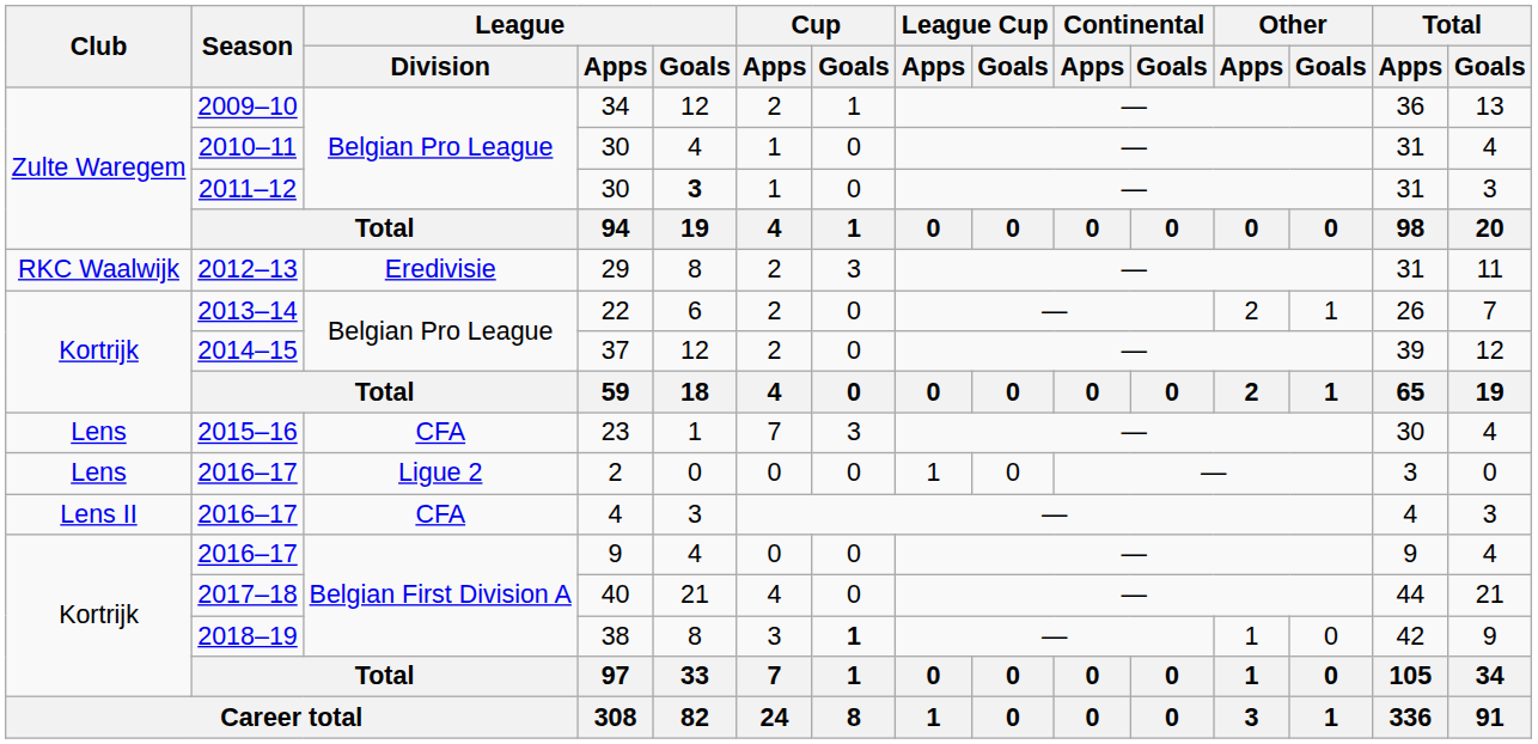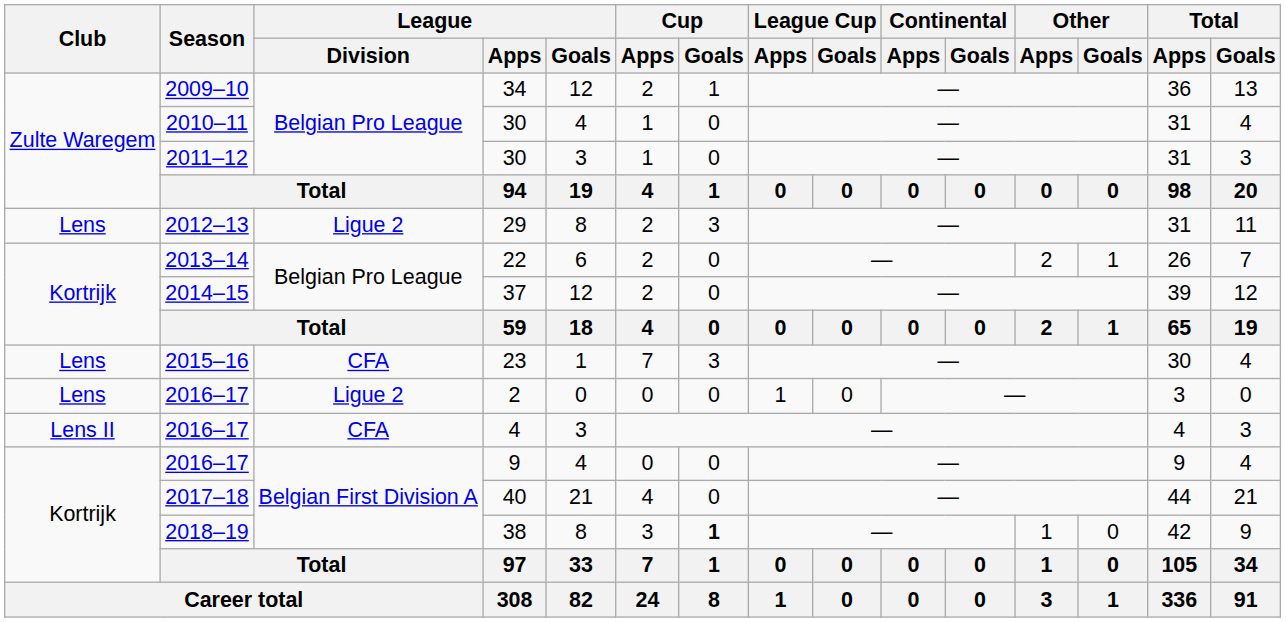2011–12 / 30 | League / Goals: bold -> normal
29 | Club: RKC Waalwijk -> Lens
29 | League / Division: Eredivisie -> Ligue 2
